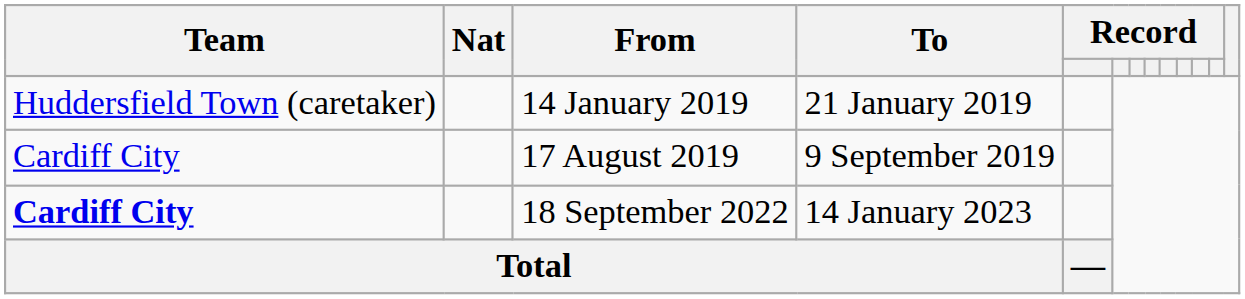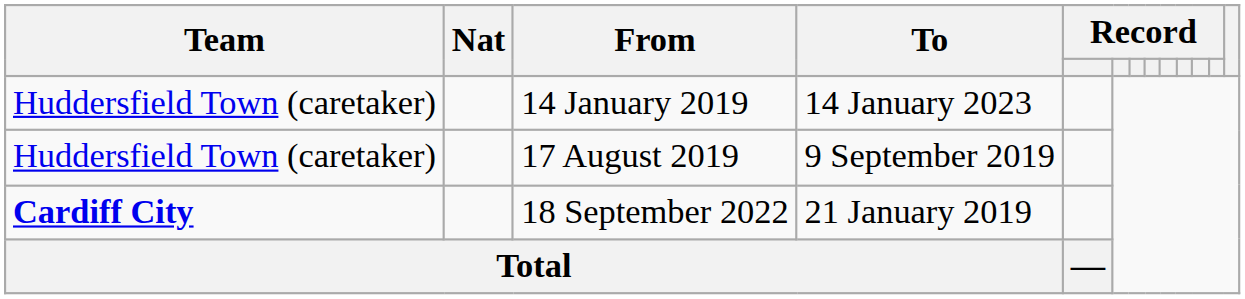14 January 2019 | To: 21 January 2019 -> 14 January 2023
17 August 2019 | Team: Cardiff City -> Huddersfield Town (caretaker)
18 September 2022 | To: 14 January 2023 -> 21 January 2019
